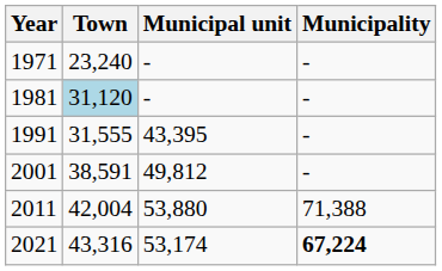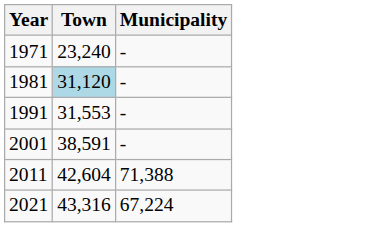- column: Municipal unit | - | - | 43,395 | 49,812 | 53,880 | 53,174
1991 | Town: 31,555 -> 31,553
2011 | Town: 42,004 -> 42,604
2021 | Municipality: bold -> normal
